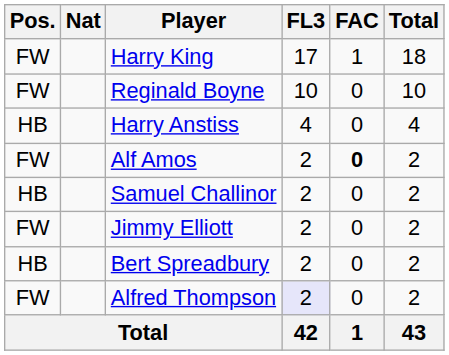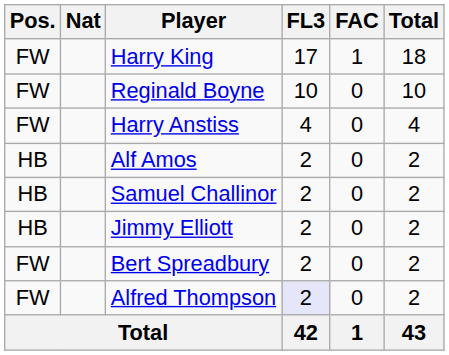Harry Anstiss | Pos.: HB -> FW
Alf Amos | Pos.: FW -> HB
Alf Amos | FAC: bold -> normal
Jimmy Elliott | Pos.: FW -> HB
Bert Spreadbury | Pos.: HB -> FW
